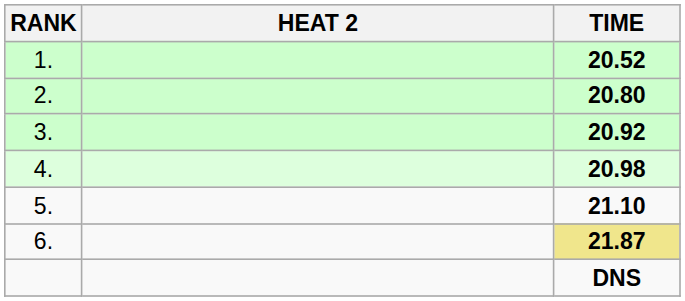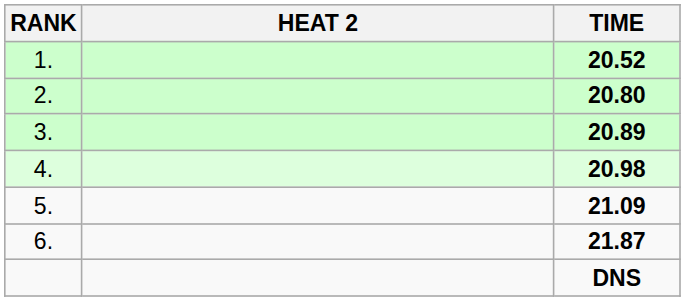3. | TIME: 20.92 -> 20.89
5. | TIME: 21.10 -> 21.09
6. | TIME: khaki background -> no background
